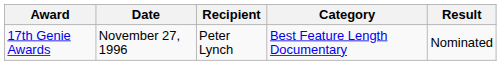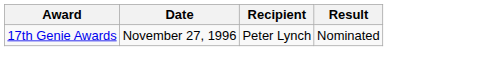- column: Category | Best Feature Length Documentary
